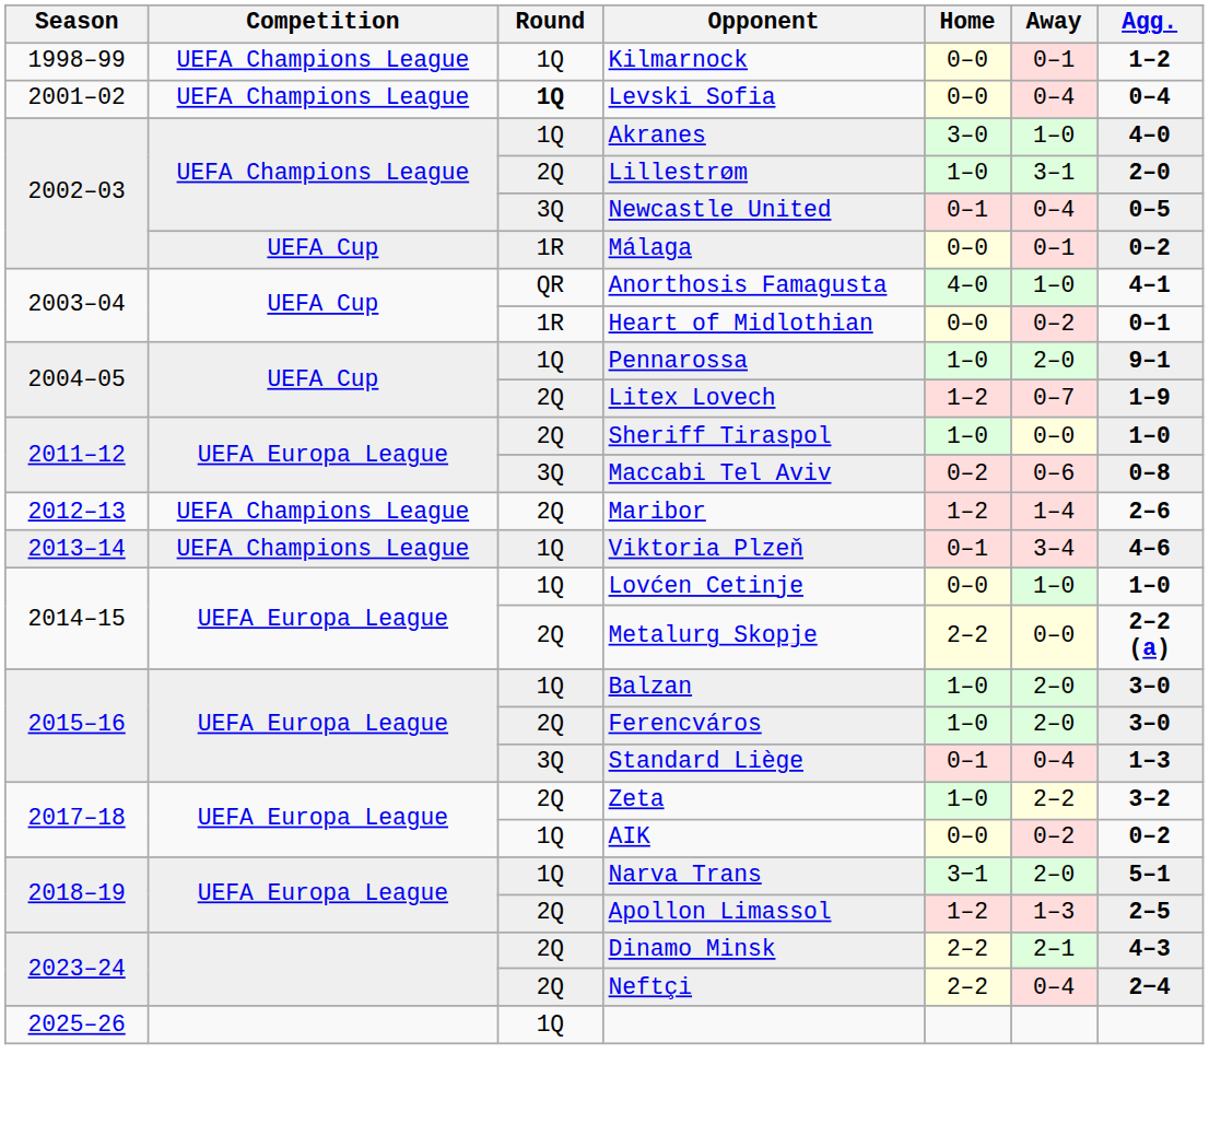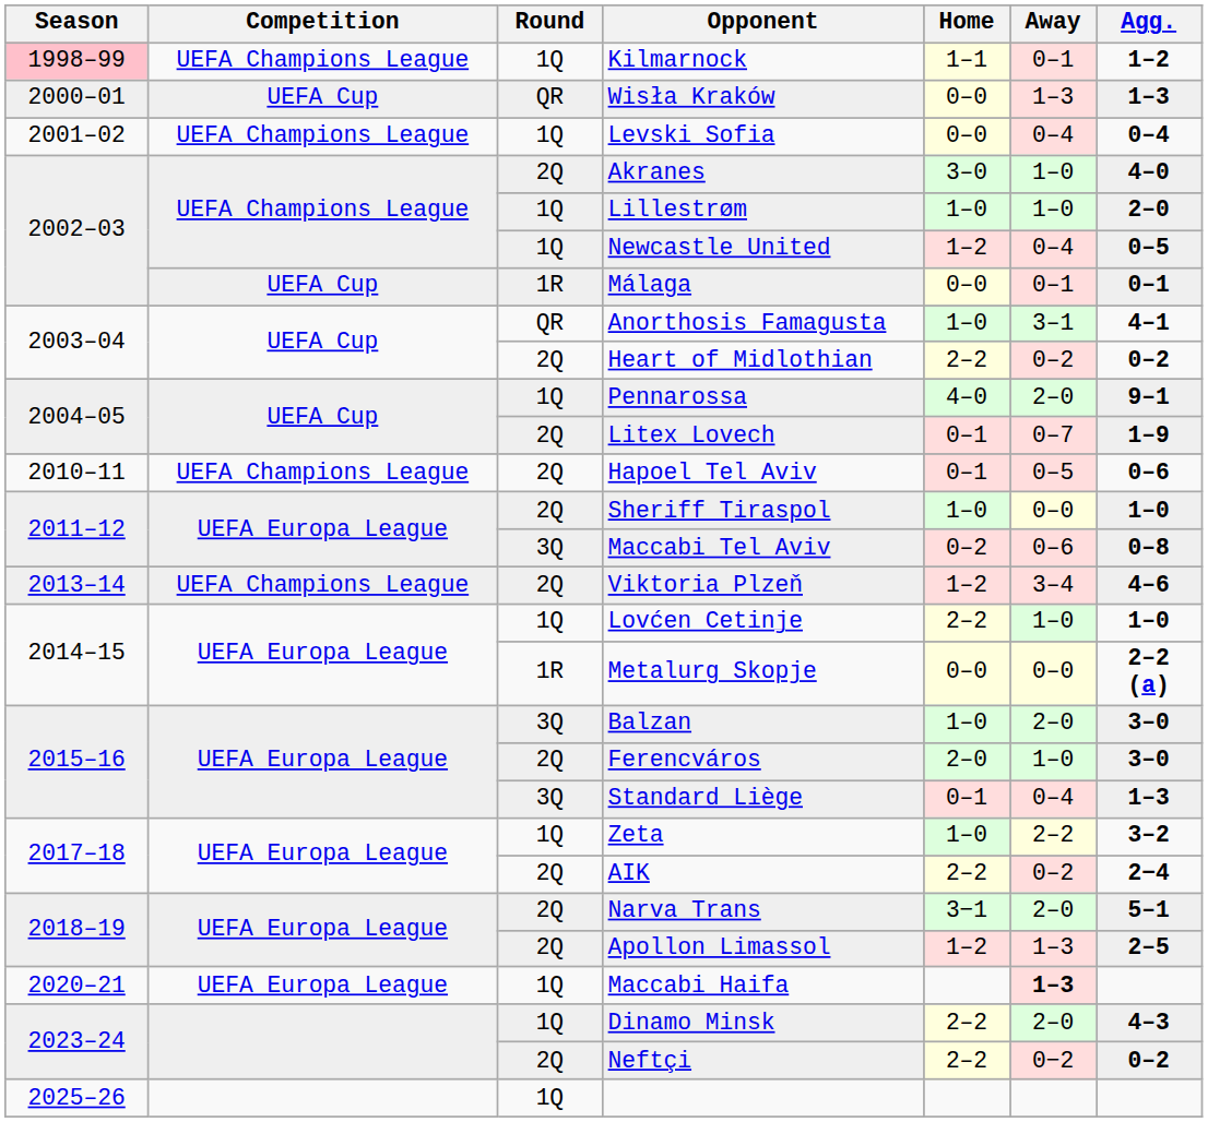Kilmarnock | Season: no background -> pink background
Kilmarnock | Home: 0–0 -> 1–1
+ row: 2000–01 | UEFA Cup | QR | Wisła Kraków | 0–0 | 1–3 | 1–3
Levski Sofia | Round: bold -> normal
Akranes | Round: 1Q -> 2Q
Lillestrøm | Round: 2Q -> 1Q
Lillestrøm | Away: 3–1 -> 1–0
Newcastle United | Round: 3Q -> 1Q
Newcastle United | Home: 0–1 -> 1–2
Málaga | Agg.: 0–2 -> 0–1
Anorthosis Famagusta | Home: 4–0 -> 1–0
Anorthosis Famagusta | Away: 1–0 -> 3–1
Heart of Midlothian | Round: 1R -> 2Q
Heart of Midlothian | Home: 0–0 -> 2–2
Heart of Midlothian | Agg.: 0–1 -> 0–2
Pennarossa | Home: 1–0 -> 4–0
Litex Lovech | Home: 1–2 -> 0–1
+ row: 2010–11 | UEFA Champions League | 2Q | Hapoel Tel Aviv | 0–1 | 0–5 | 0–6
- row: 2012–13 | UEFA Champions League | 2Q | Maribor | 1–2 | 1–4 | 2–6
Viktoria Plzeň | Round: 1Q -> 2Q
Viktoria Plzeň | Home: 0–1 -> 1–2
Lovćen Cetinje | Home: 0–0 -> 2–2
Metalurg Skopje | Round: 2Q -> 1R
Metalurg Skopje | Home: 2–2 -> 0–0
Balzan | Round: 1Q -> 3Q
Ferencváros | Home: 1–0 -> 2–0
Ferencváros | Away: 2–0 -> 1–0
Zeta | Round: 2Q -> 1Q
AIK | Round: 1Q -> 2Q
AIK | Home: 0–0 -> 2–2
AIK | Agg.: 0–2 -> 2−4
Narva Trans | Round: 1Q -> 2Q
+ row: 2020–21 | UEFA Europa League | 1Q | Maccabi Haifa | 1–3
Dinamo Minsk | Round: 2Q -> 1Q
Dinamo Minsk | Away: 2–1 -> 2–0
Neftçi | Away: 0–4 -> 0−2
Neftçi | Agg.: 2−4 -> 0–2
